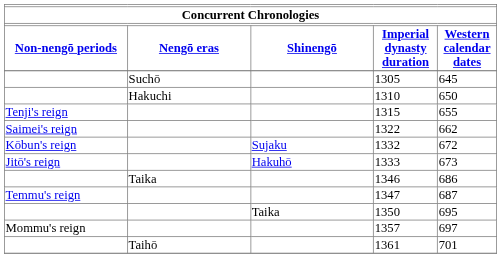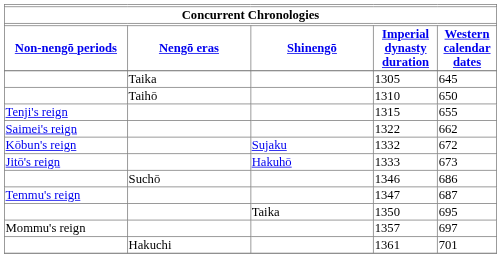1305 | Nengō eras: Suchō -> Taika
1310 | Nengō eras: Hakuchi -> Taihō
1346 | Nengō eras: Taika -> Suchō
1361 | Nengō eras: Taihō -> Hakuchi
